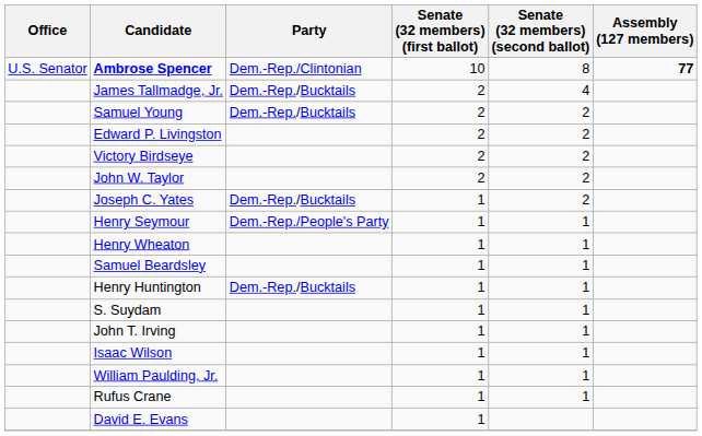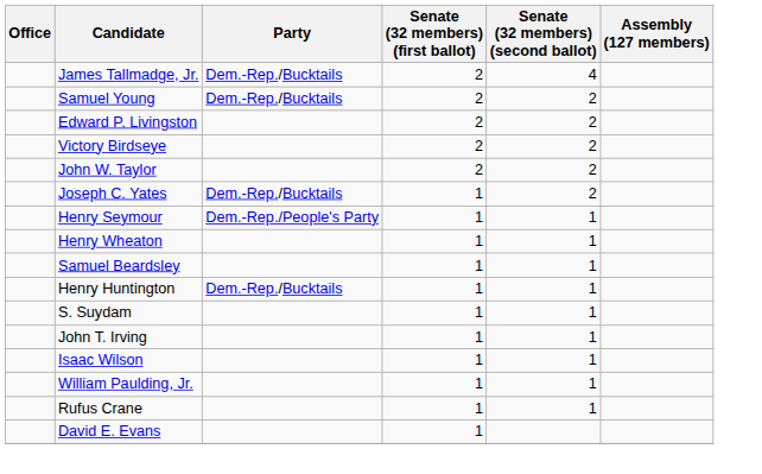- row: U.S. Senator | Ambrose Spencer | Dem.-Rep./Clintonian | 10 | 8 | 77
